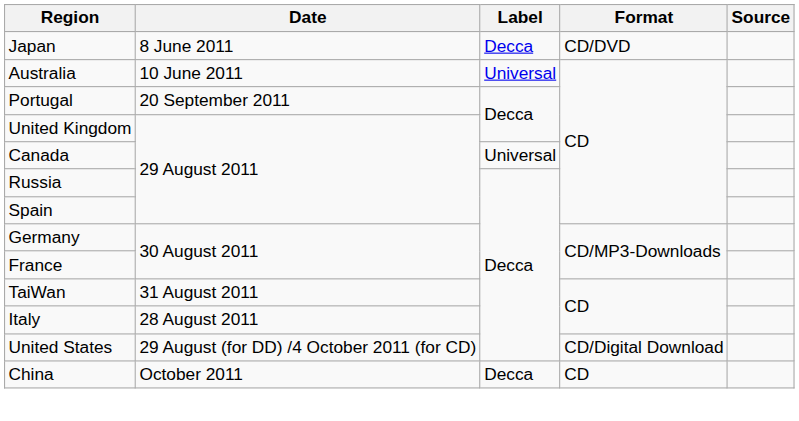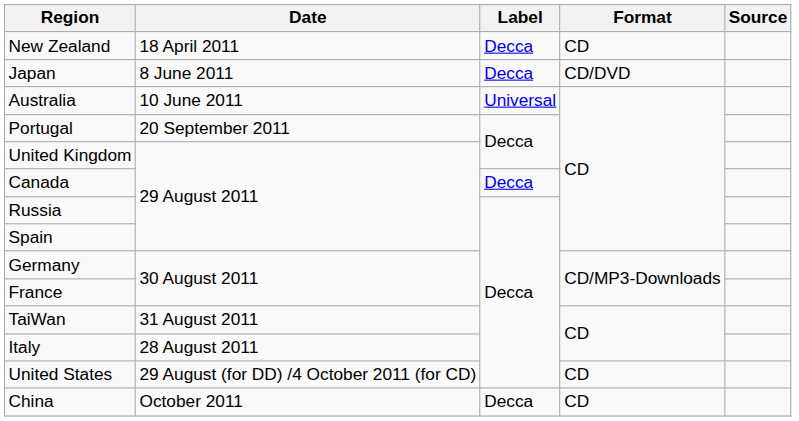+ row: New Zealand | 18 April 2011 | Decca | CD
Canada | Label: Universal -> Decca
United States | Format: CD/Digital Download -> CD
